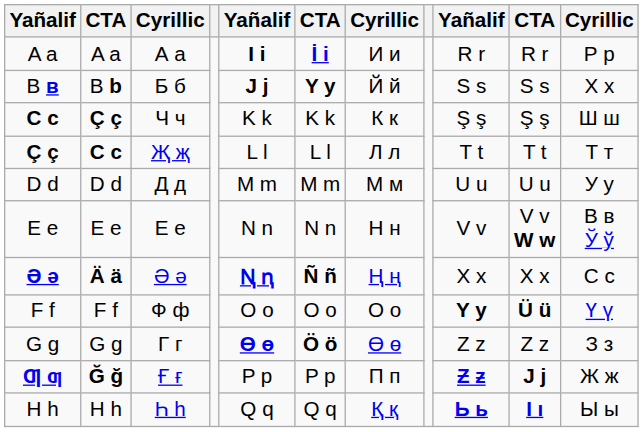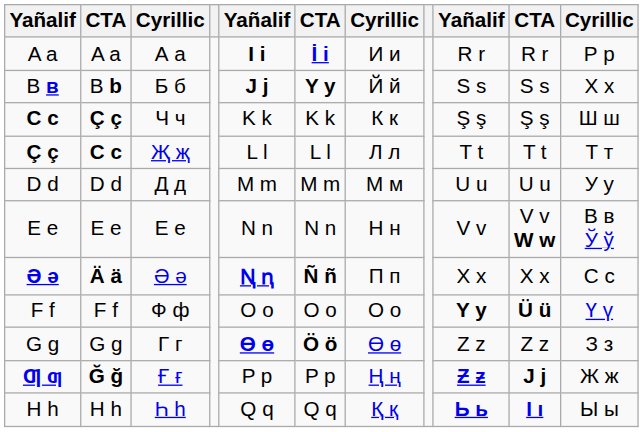Ə ə | column 7: Ң ң -> П п
Ƣ ƣ | column 7: П п -> Ң ң
